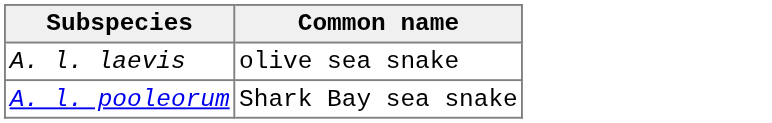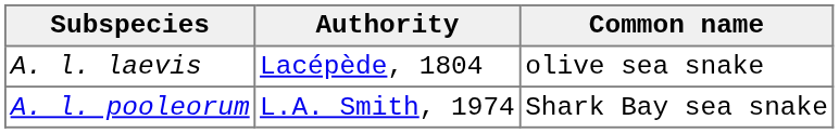+ column: Authority | Lacépède, 1804 | L.A. Smith, 1974
